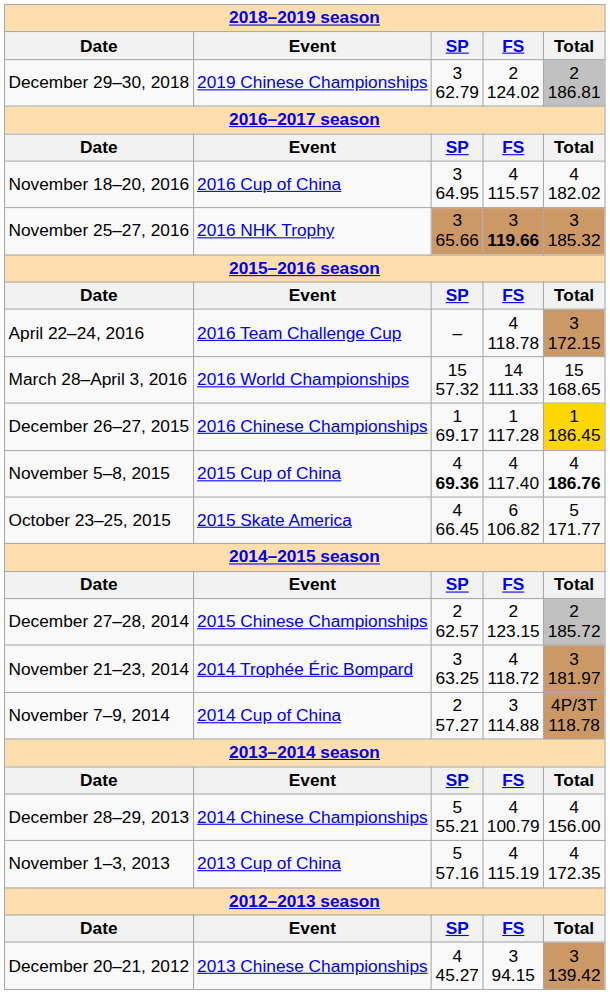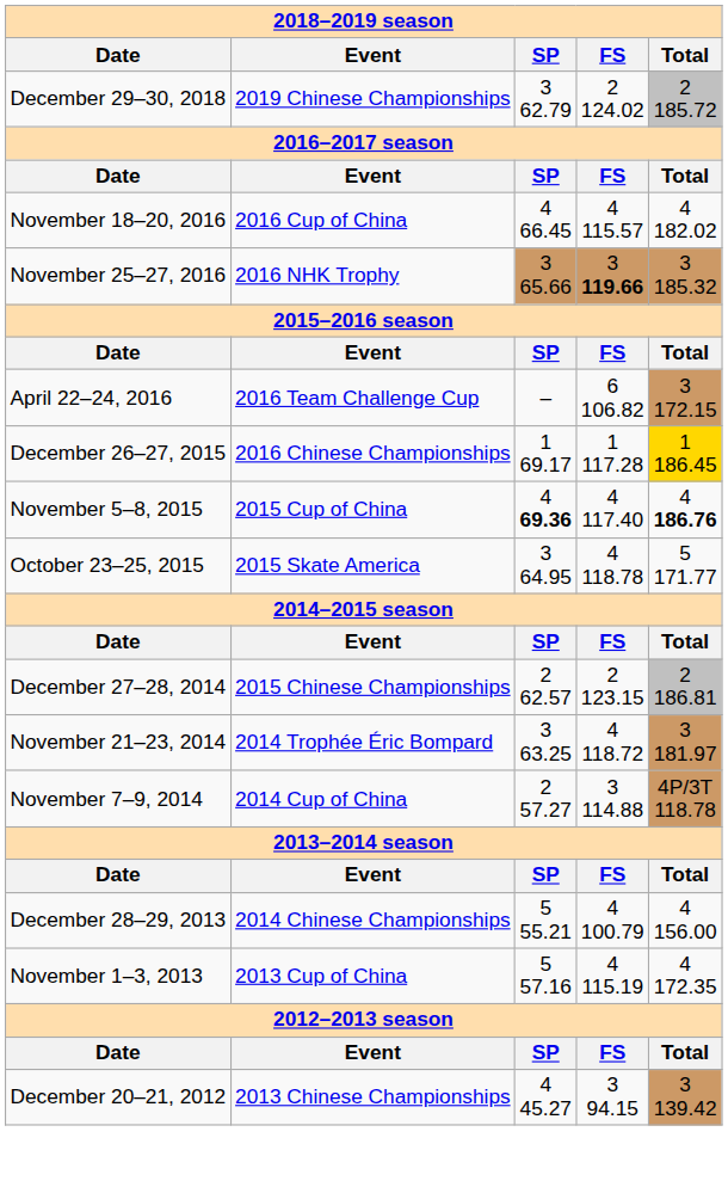December 29–30, 2018 | Total: 2 186.81 -> 2 185.72
November 18–20, 2016 | SP: 3 64.95 -> 4 66.45
April 22–24, 2016 | FS: 4 118.78 -> 6 106.82
- row: March 28–April 3, 2016 | 2016 World Championships | 15 57.32 | 14 111.33 | 15 168.65
October 23–25, 2015 | SP: 4 66.45 -> 3 64.95
October 23–25, 2015 | FS: 6 106.82 -> 4 118.78
December 27–28, 2014 | Total: 2 185.72 -> 2 186.81
